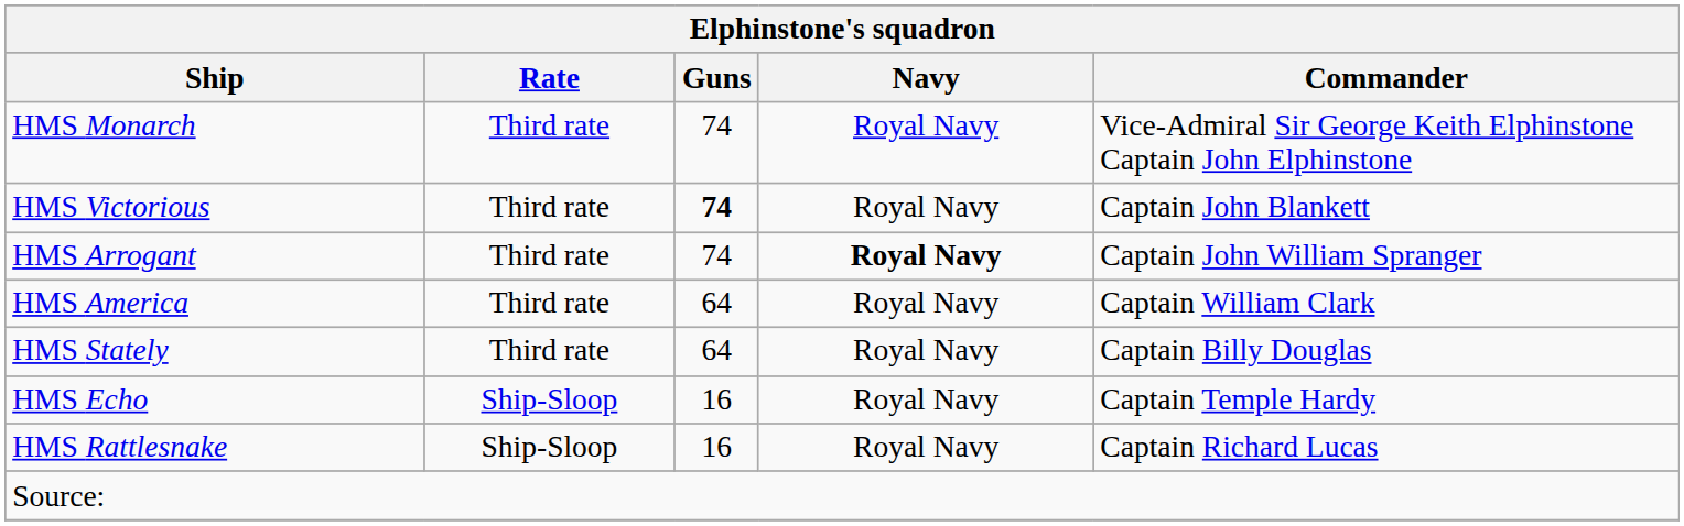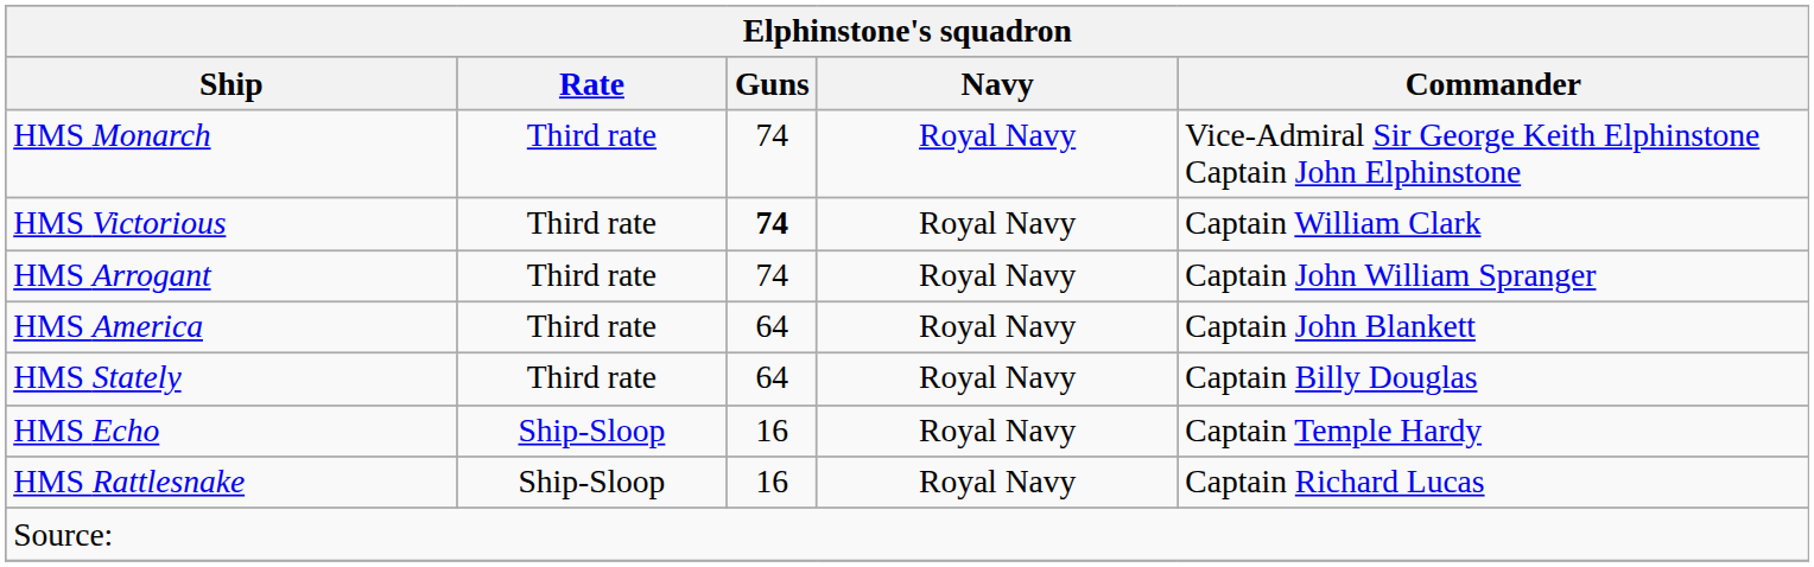HMS Victorious | Elphinstone's squadron / Commander: Captain John Blankett -> Captain William Clark
HMS Arrogant | Elphinstone's squadron / Navy: bold -> normal
HMS America | Elphinstone's squadron / Commander: Captain William Clark -> Captain John Blankett
